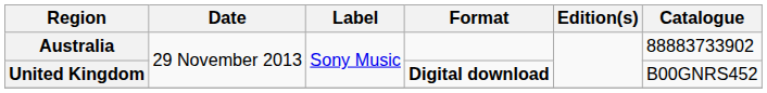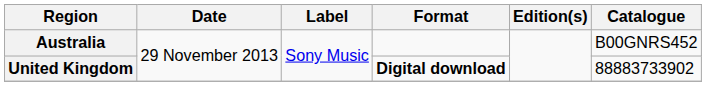Australia | Catalogue: 88883733902 -> B00GNRS452
United Kingdom | Catalogue: B00GNRS452 -> 88883733902
